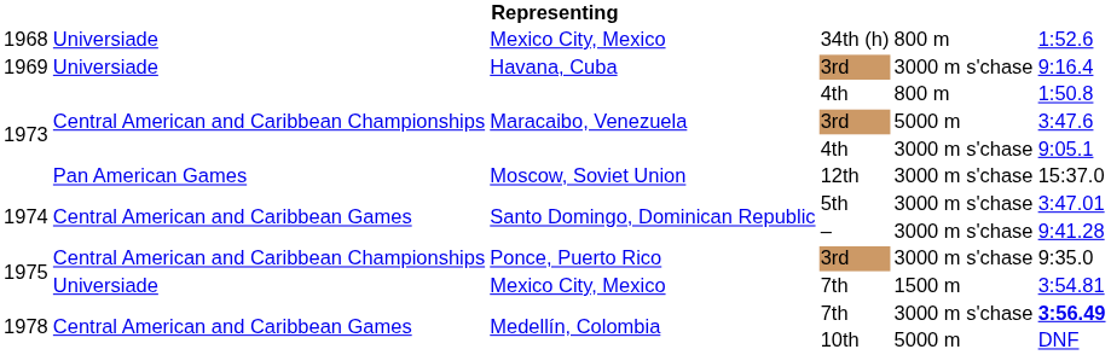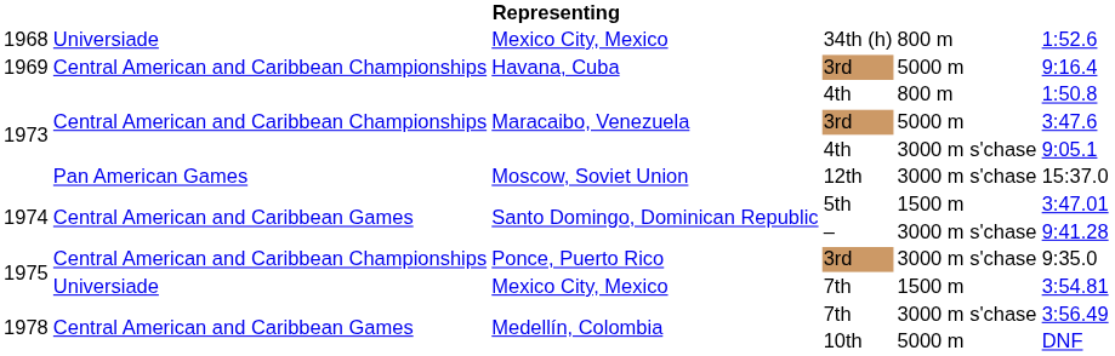Havana, Cuba / 3rd | column 2: Universiade -> Central American and Caribbean Championships
Havana, Cuba / 3rd | column 5: 3000 m s'chase -> 5000 m
5th | column 5: 3000 m s'chase -> 1500 m
Medellín, Colombia / 7th | column 6: bold -> normal
